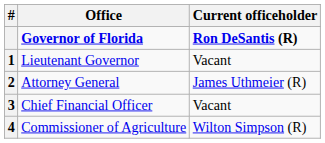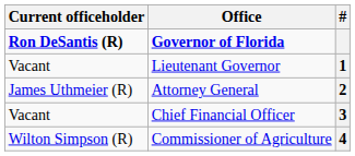columns swapped: # <-> Current officeholder
